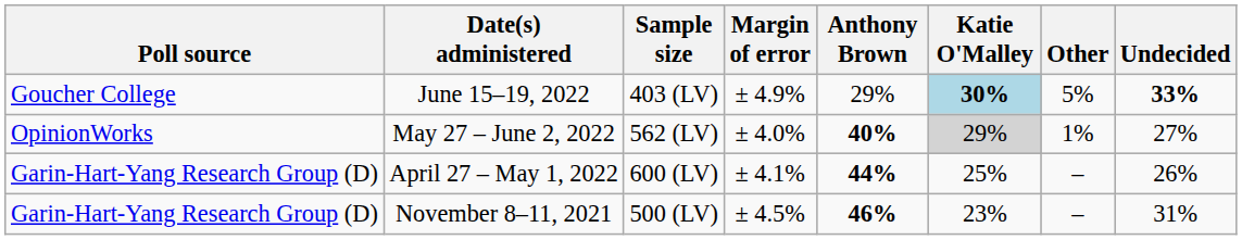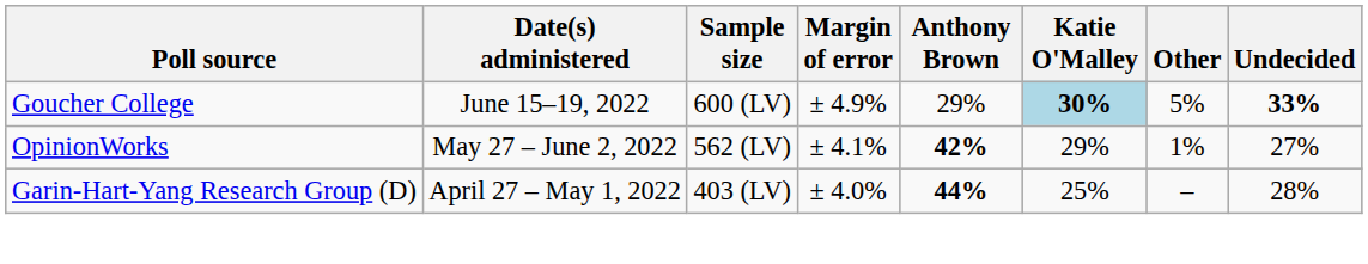June 15–19, 2022 | Sample size: 403 (LV) -> 600 (LV)
May 27 – June 2, 2022 | Margin of error: ± 4.0% -> ± 4.1%
May 27 – June 2, 2022 | Anthony Brown: 40% -> 42%
May 27 – June 2, 2022 | Katie O'Malley: lightgrey background -> no background
April 27 – May 1, 2022 | Sample size: 600 (LV) -> 403 (LV)
April 27 – May 1, 2022 | Margin of error: ± 4.1% -> ± 4.0%
April 27 – May 1, 2022 | Undecided: 26% -> 28%
- row: Garin-Hart-Yang Research Group (D) | November 8–11, 2021 | 500 (LV) | ± 4.5% | 46% | 23% | – | 31%
